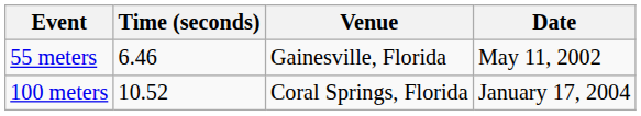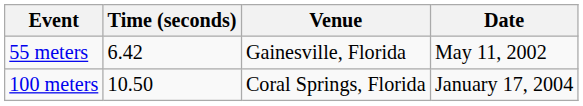55 meters | Time (seconds): 6.46 -> 6.42
100 meters | Time (seconds): 10.52 -> 10.50
